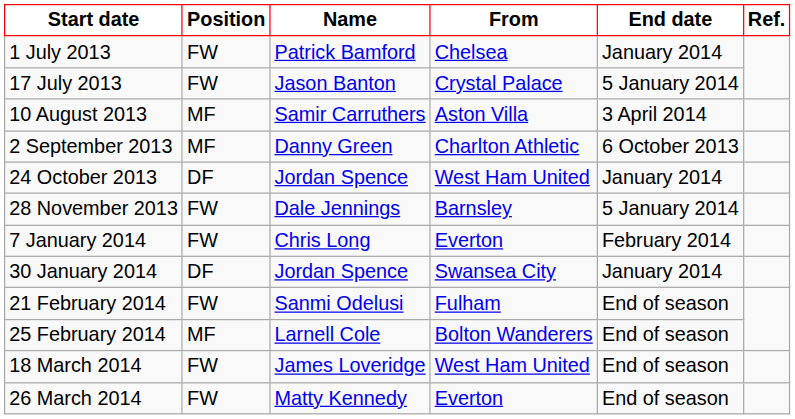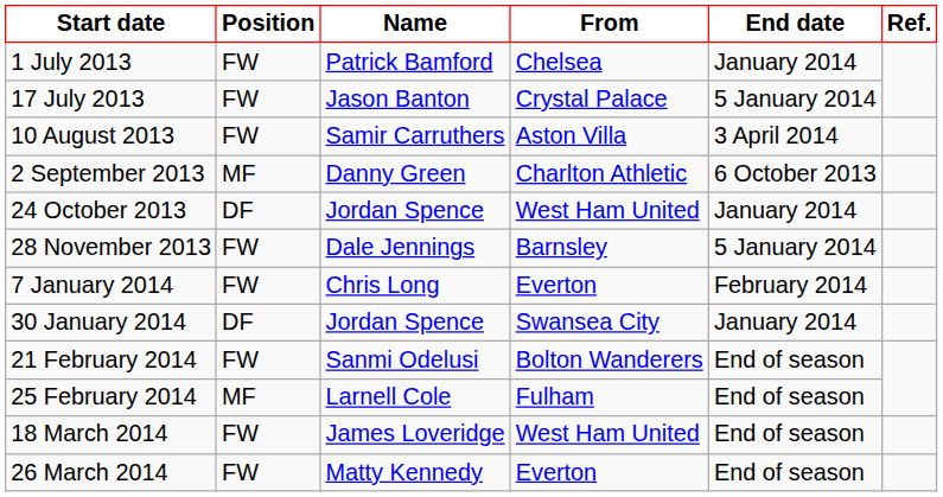10 August 2013 | Position: MF -> FW
21 February 2014 | From: Fulham -> Bolton Wanderers
25 February 2014 | From: Bolton Wanderers -> Fulham
